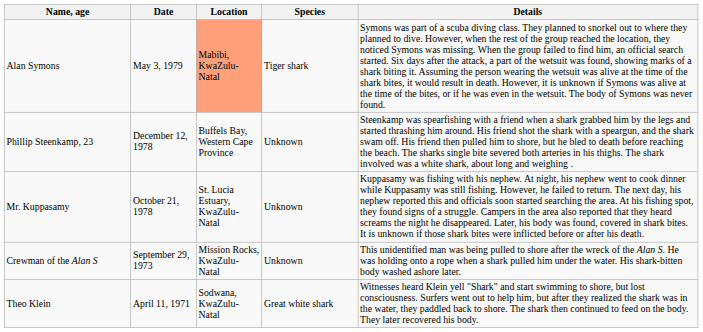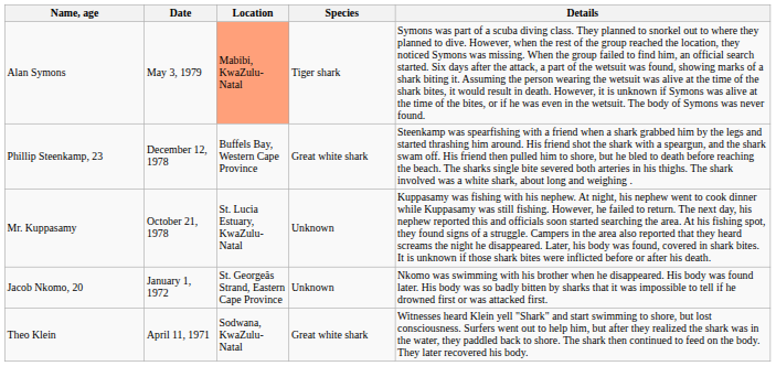Phillip Steenkamp, 23 | Species: Unknown -> Great white shark
- row: Crewman of the Alan S | September 29, 1973 | Mission Rocks, KwaZulu-Natal | Unknown | This unidentified man was being pulled to shore after the wreck of the Alan S. He was holding onto a rope when a shark pulled him under the water. His shark-bitten body washed ashore later.
+ row: Jacob Nkomo, 20 | January 1, 1972 | St. Georgeâs Strand, Eastern Cape Province | Unknown | Nkomo was swimming with his brother when he disappeared. His body was found later. His body was so badly bitten by sharks that it was impossible to tell if he drowned first or was attacked first.
